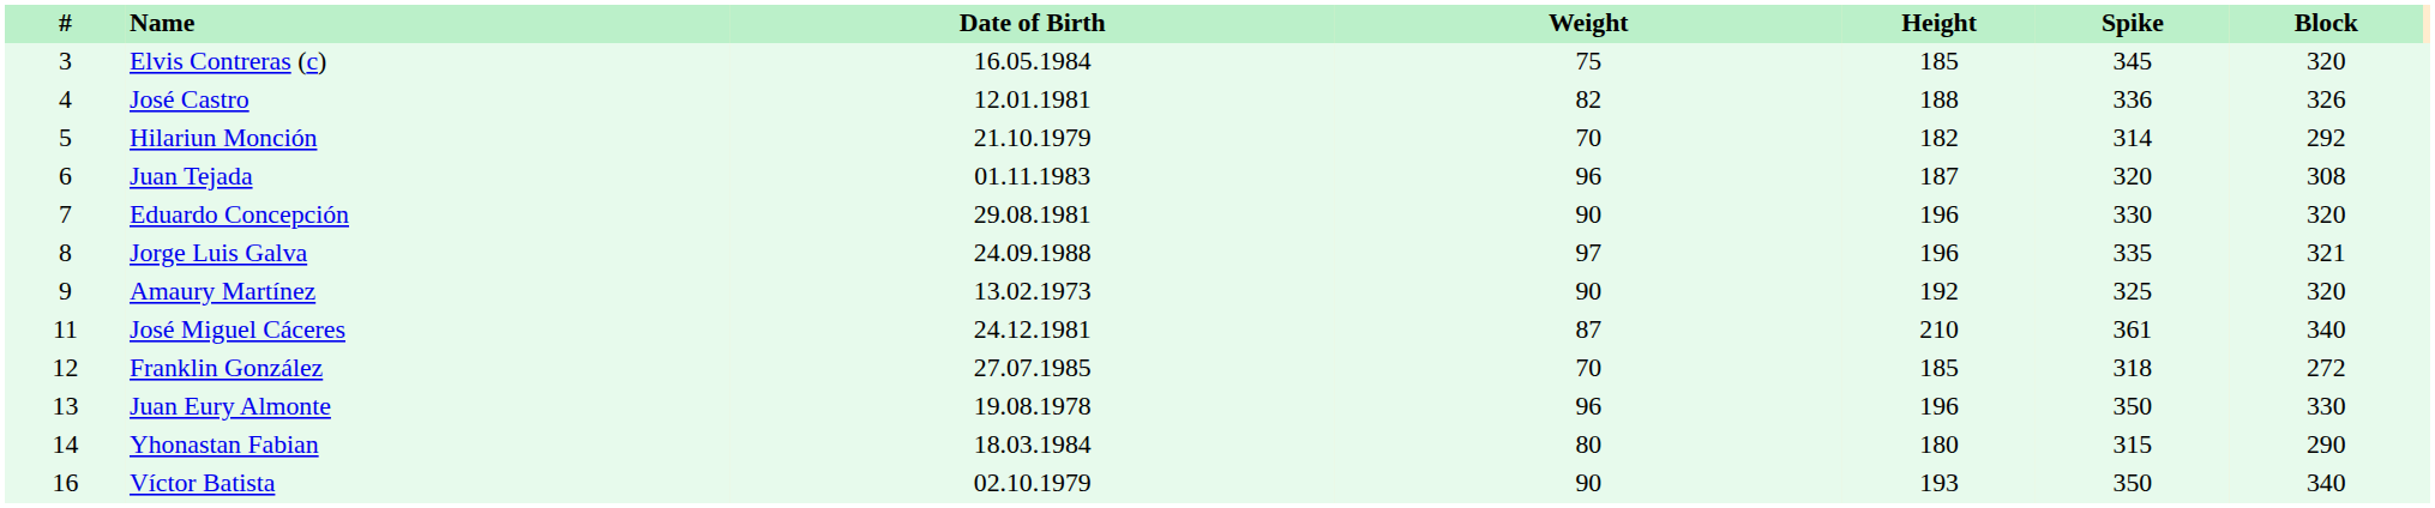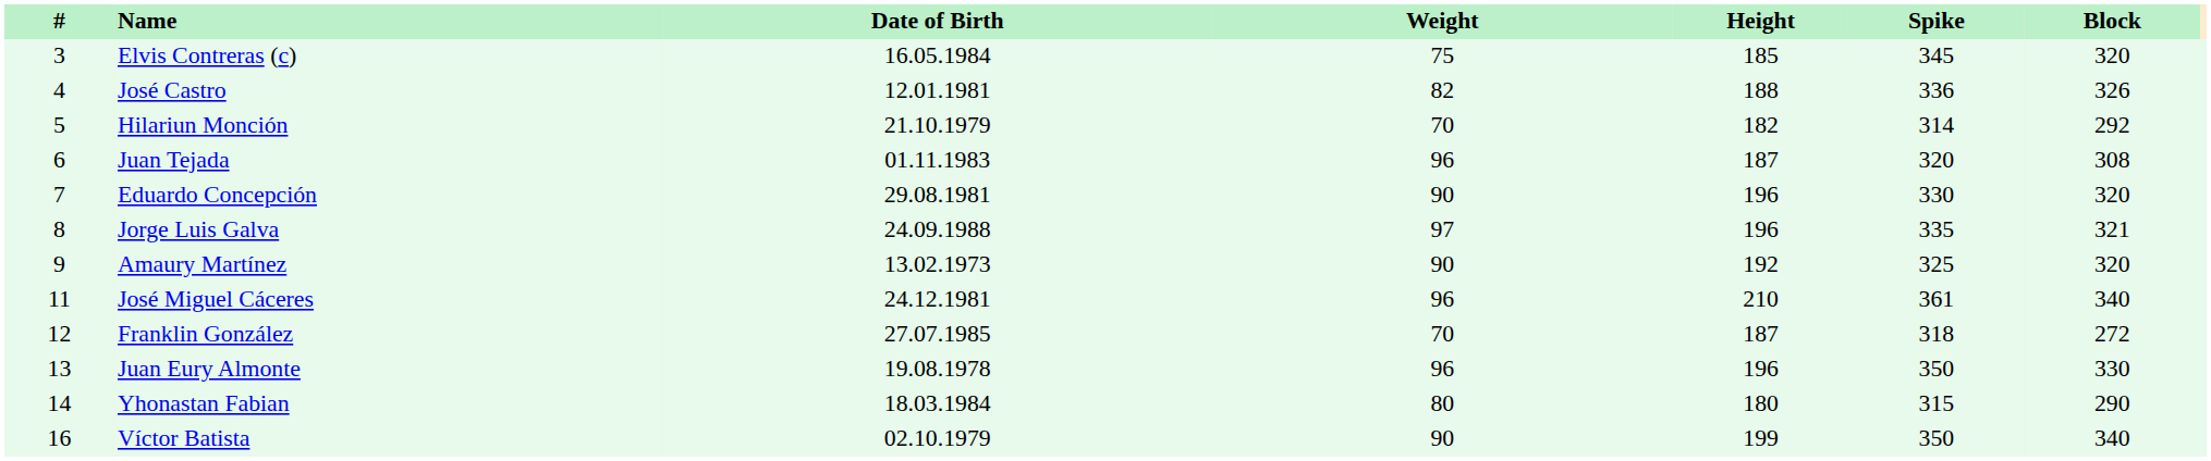José Miguel Cáceres | Weight: 87 -> 96
Franklin González | Height: 185 -> 187
Víctor Batista | Height: 193 -> 199
